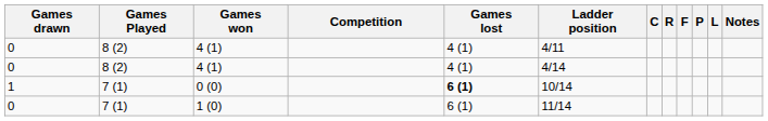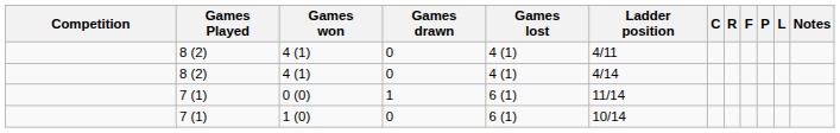columns swapped: Competition <-> Games drawn
0 (0) | Games lost: bold -> normal
0 (0) | Ladder position: 10/14 -> 11/14
1 (0) | Ladder position: 11/14 -> 10/14
